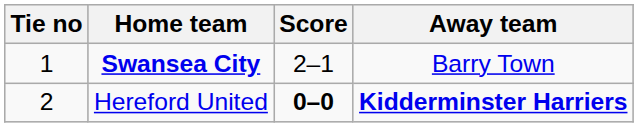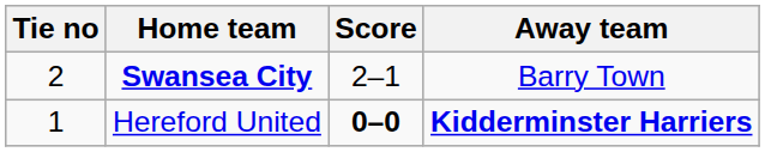Swansea City | Tie no: 1 -> 2
Hereford United | Tie no: 2 -> 1
